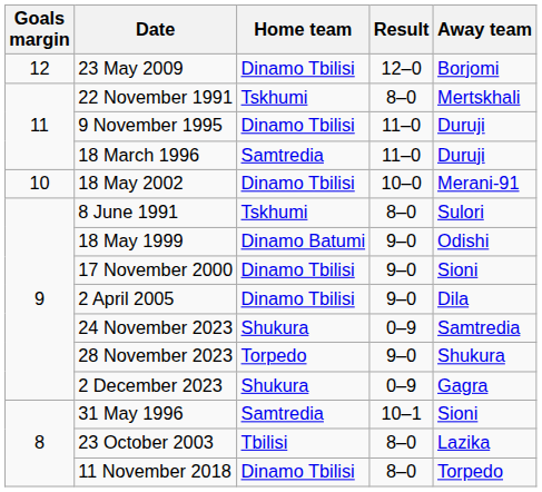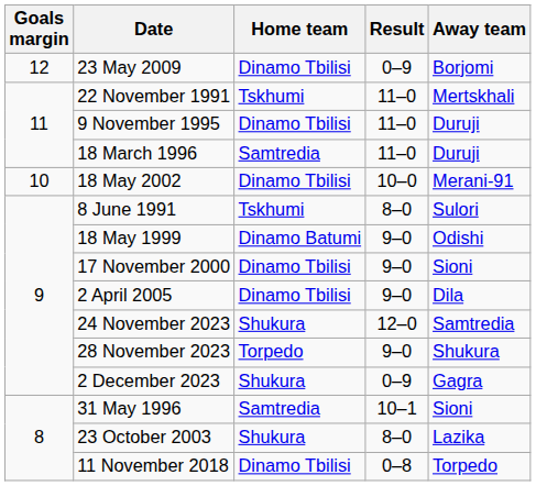23 May 2009 | Result: 12–0 -> 0–9
22 November 1991 | Result: 8–0 -> 11–0
24 November 2023 | Result: 0–9 -> 12–0
23 October 2003 | Home team: Tbilisi -> Shukura
11 November 2018 | Result: 8–0 -> 0–8
